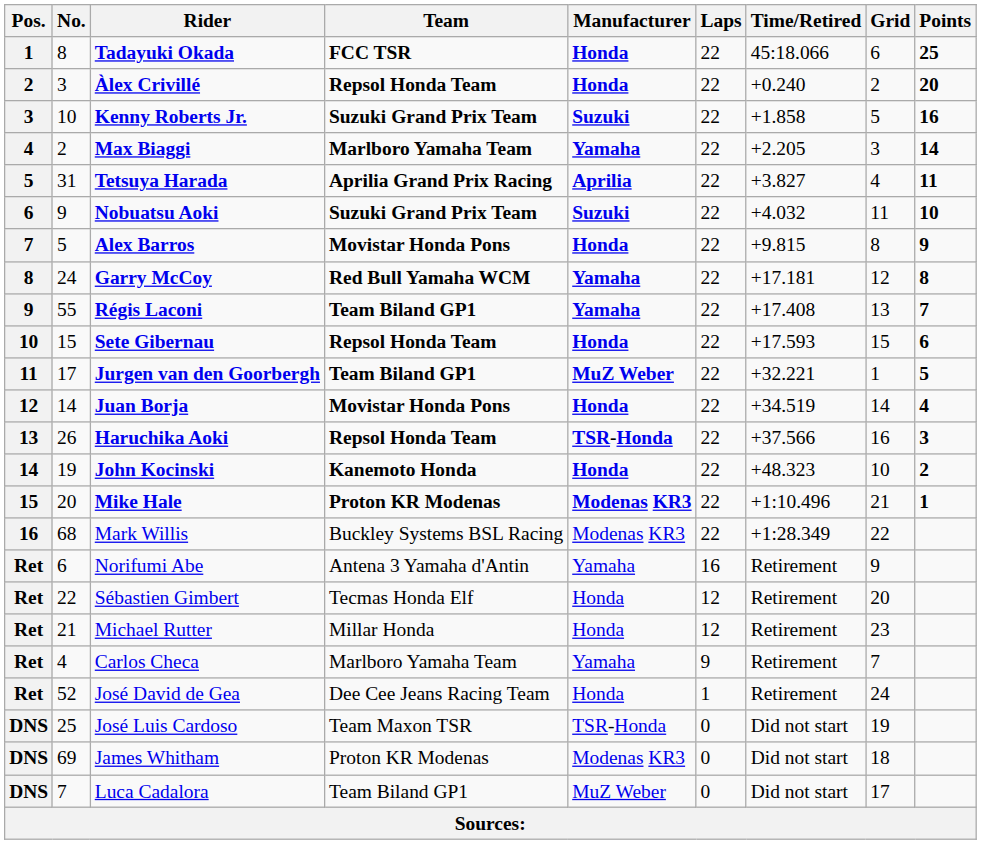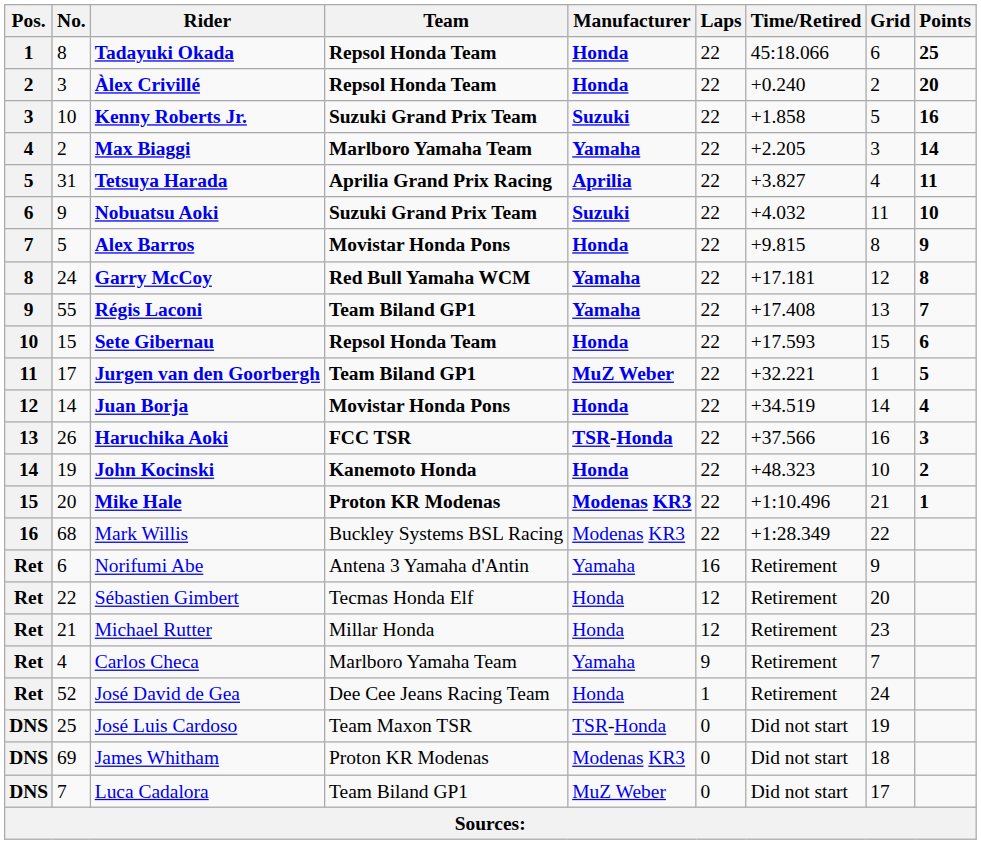Tadayuki Okada | Team: FCC TSR -> Repsol Honda Team
Haruchika Aoki | Team: Repsol Honda Team -> FCC TSR
